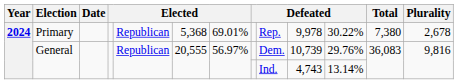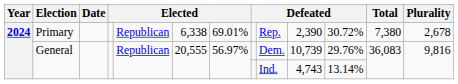Primary | column 6: 5,368 -> 6,338
Primary | column 10: 9,978 -> 2,390
Primary | column 11: 30.22% -> 30.72%
